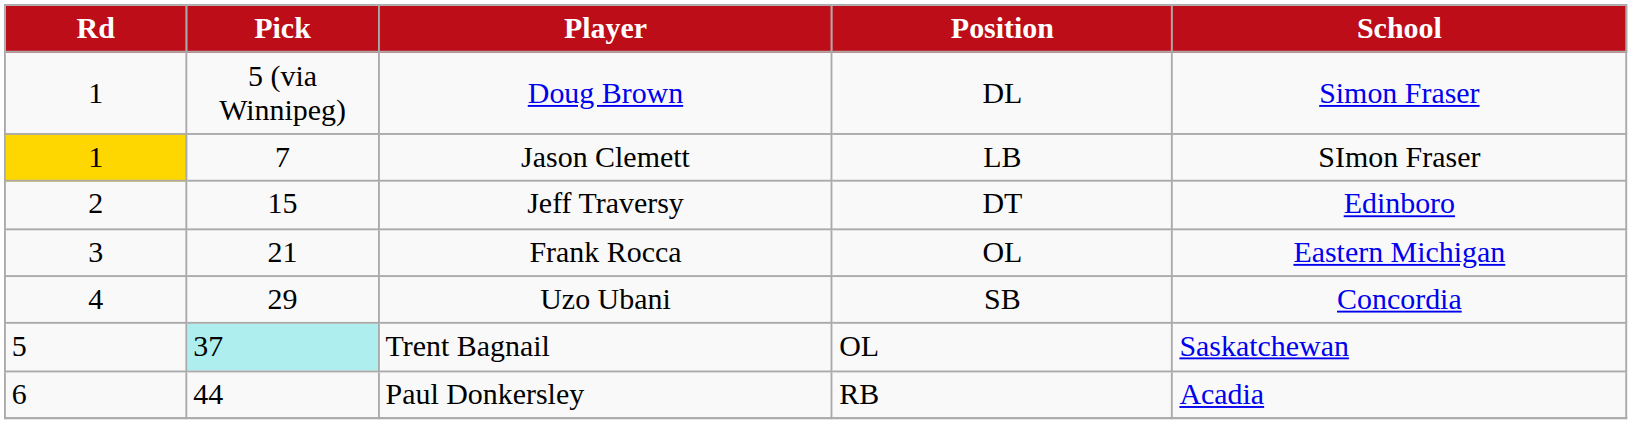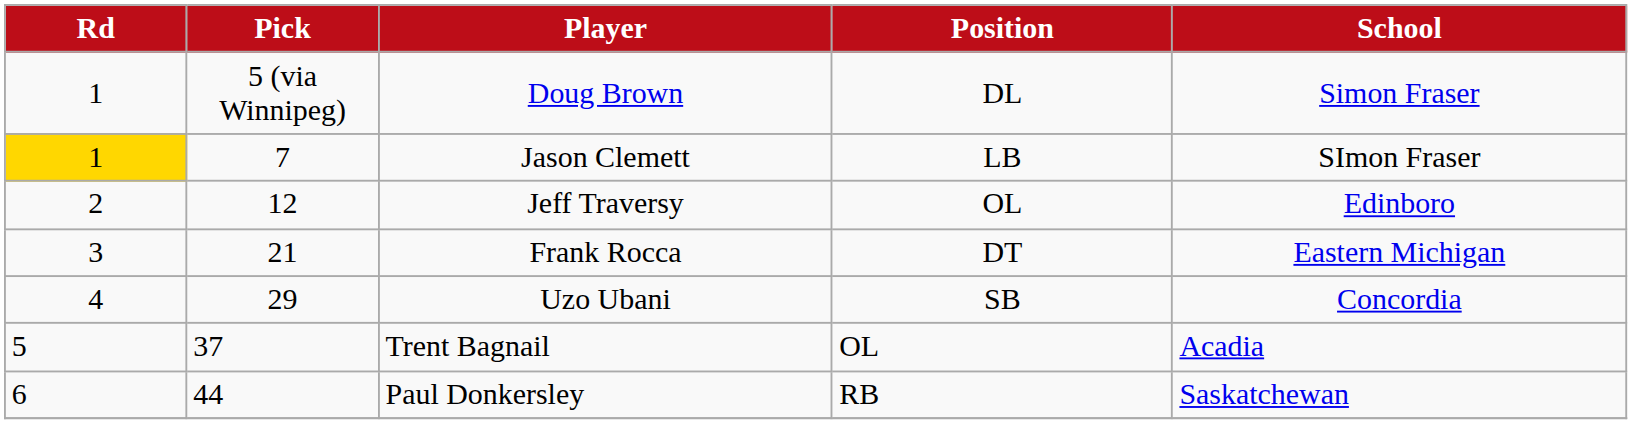Jeff Traversy | Pick: 15 -> 12
Jeff Traversy | Position: DT -> OL
Frank Rocca | Position: OL -> DT
Trent Bagnail | Pick: paleturquoise background -> no background
Trent Bagnail | School: Saskatchewan -> Acadia
Paul Donkersley | School: Acadia -> Saskatchewan
